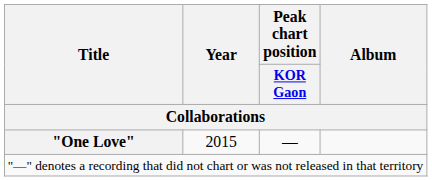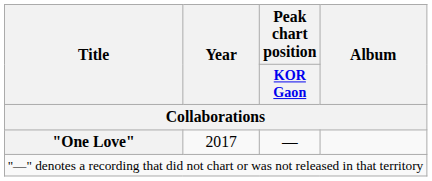"One Love" | Year: 2015 -> 2017
